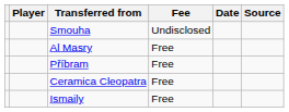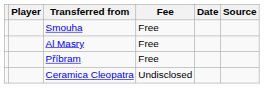Smouha | Fee: Undisclosed -> Free
Ceramica Cleopatra | Fee: Free -> Undisclosed
- row: Ismaily | Free
